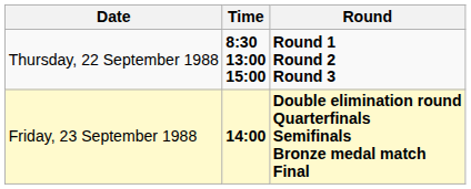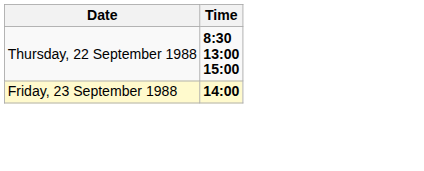- column: Round | Round 1 Round 2 Round 3 | Double elimination round Quarterfinals Semifinals Bronze medal match Final
